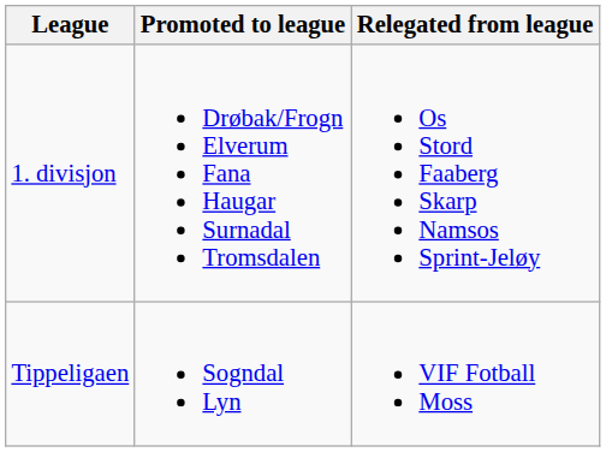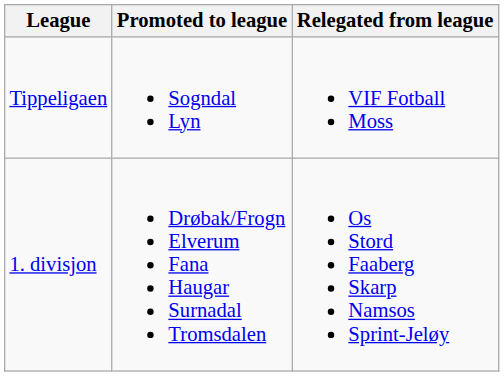rows swapped: Tippeligaen <-> 1. divisjon
